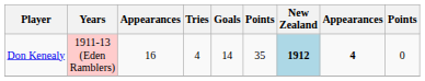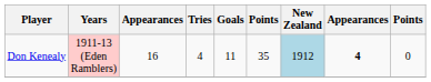Don Kenealy | Goals: 14 -> 11
Don Kenealy | New Zealand: bold -> normal
